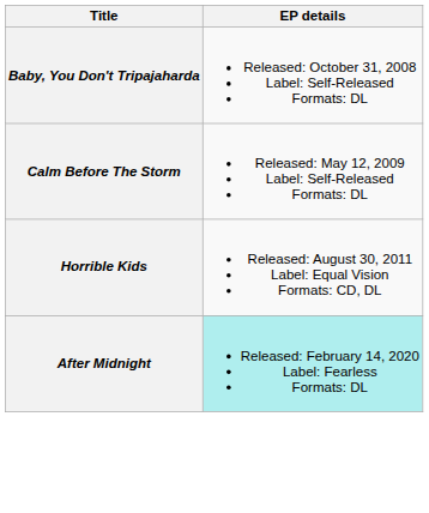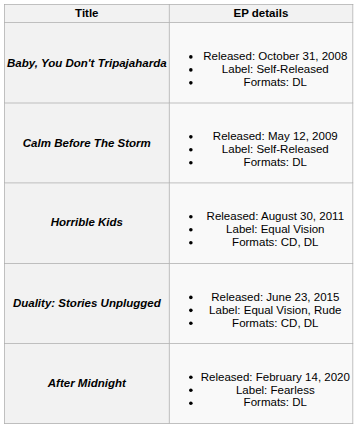+ row: Duality: Stories Unplugged | Released: June 23, 2015 Label: Equal Vision, Rude Formats: CD, DL
After Midnight | EP details: paleturquoise background -> no background
